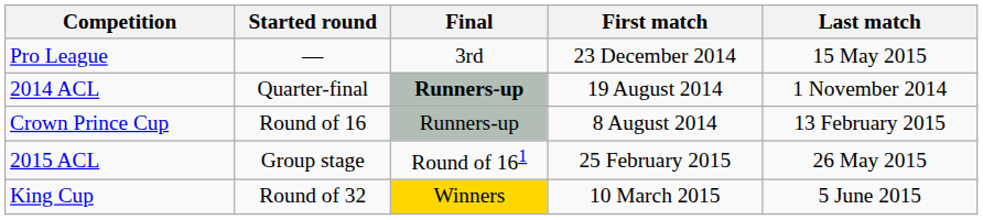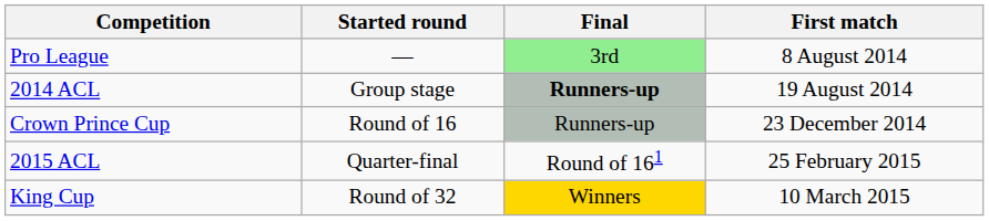- column: Last match | 15 May 2015 | 1 November 2014 | 13 February 2015 | 26 May 2015 | 5 June 2015
Pro League | Final: no background -> lightgreen background
Pro League | First match: 23 December 2014 -> 8 August 2014
2014 ACL | Started round: Quarter-final -> Group stage
Crown Prince Cup | First match: 8 August 2014 -> 23 December 2014
2015 ACL | Started round: Group stage -> Quarter-final
